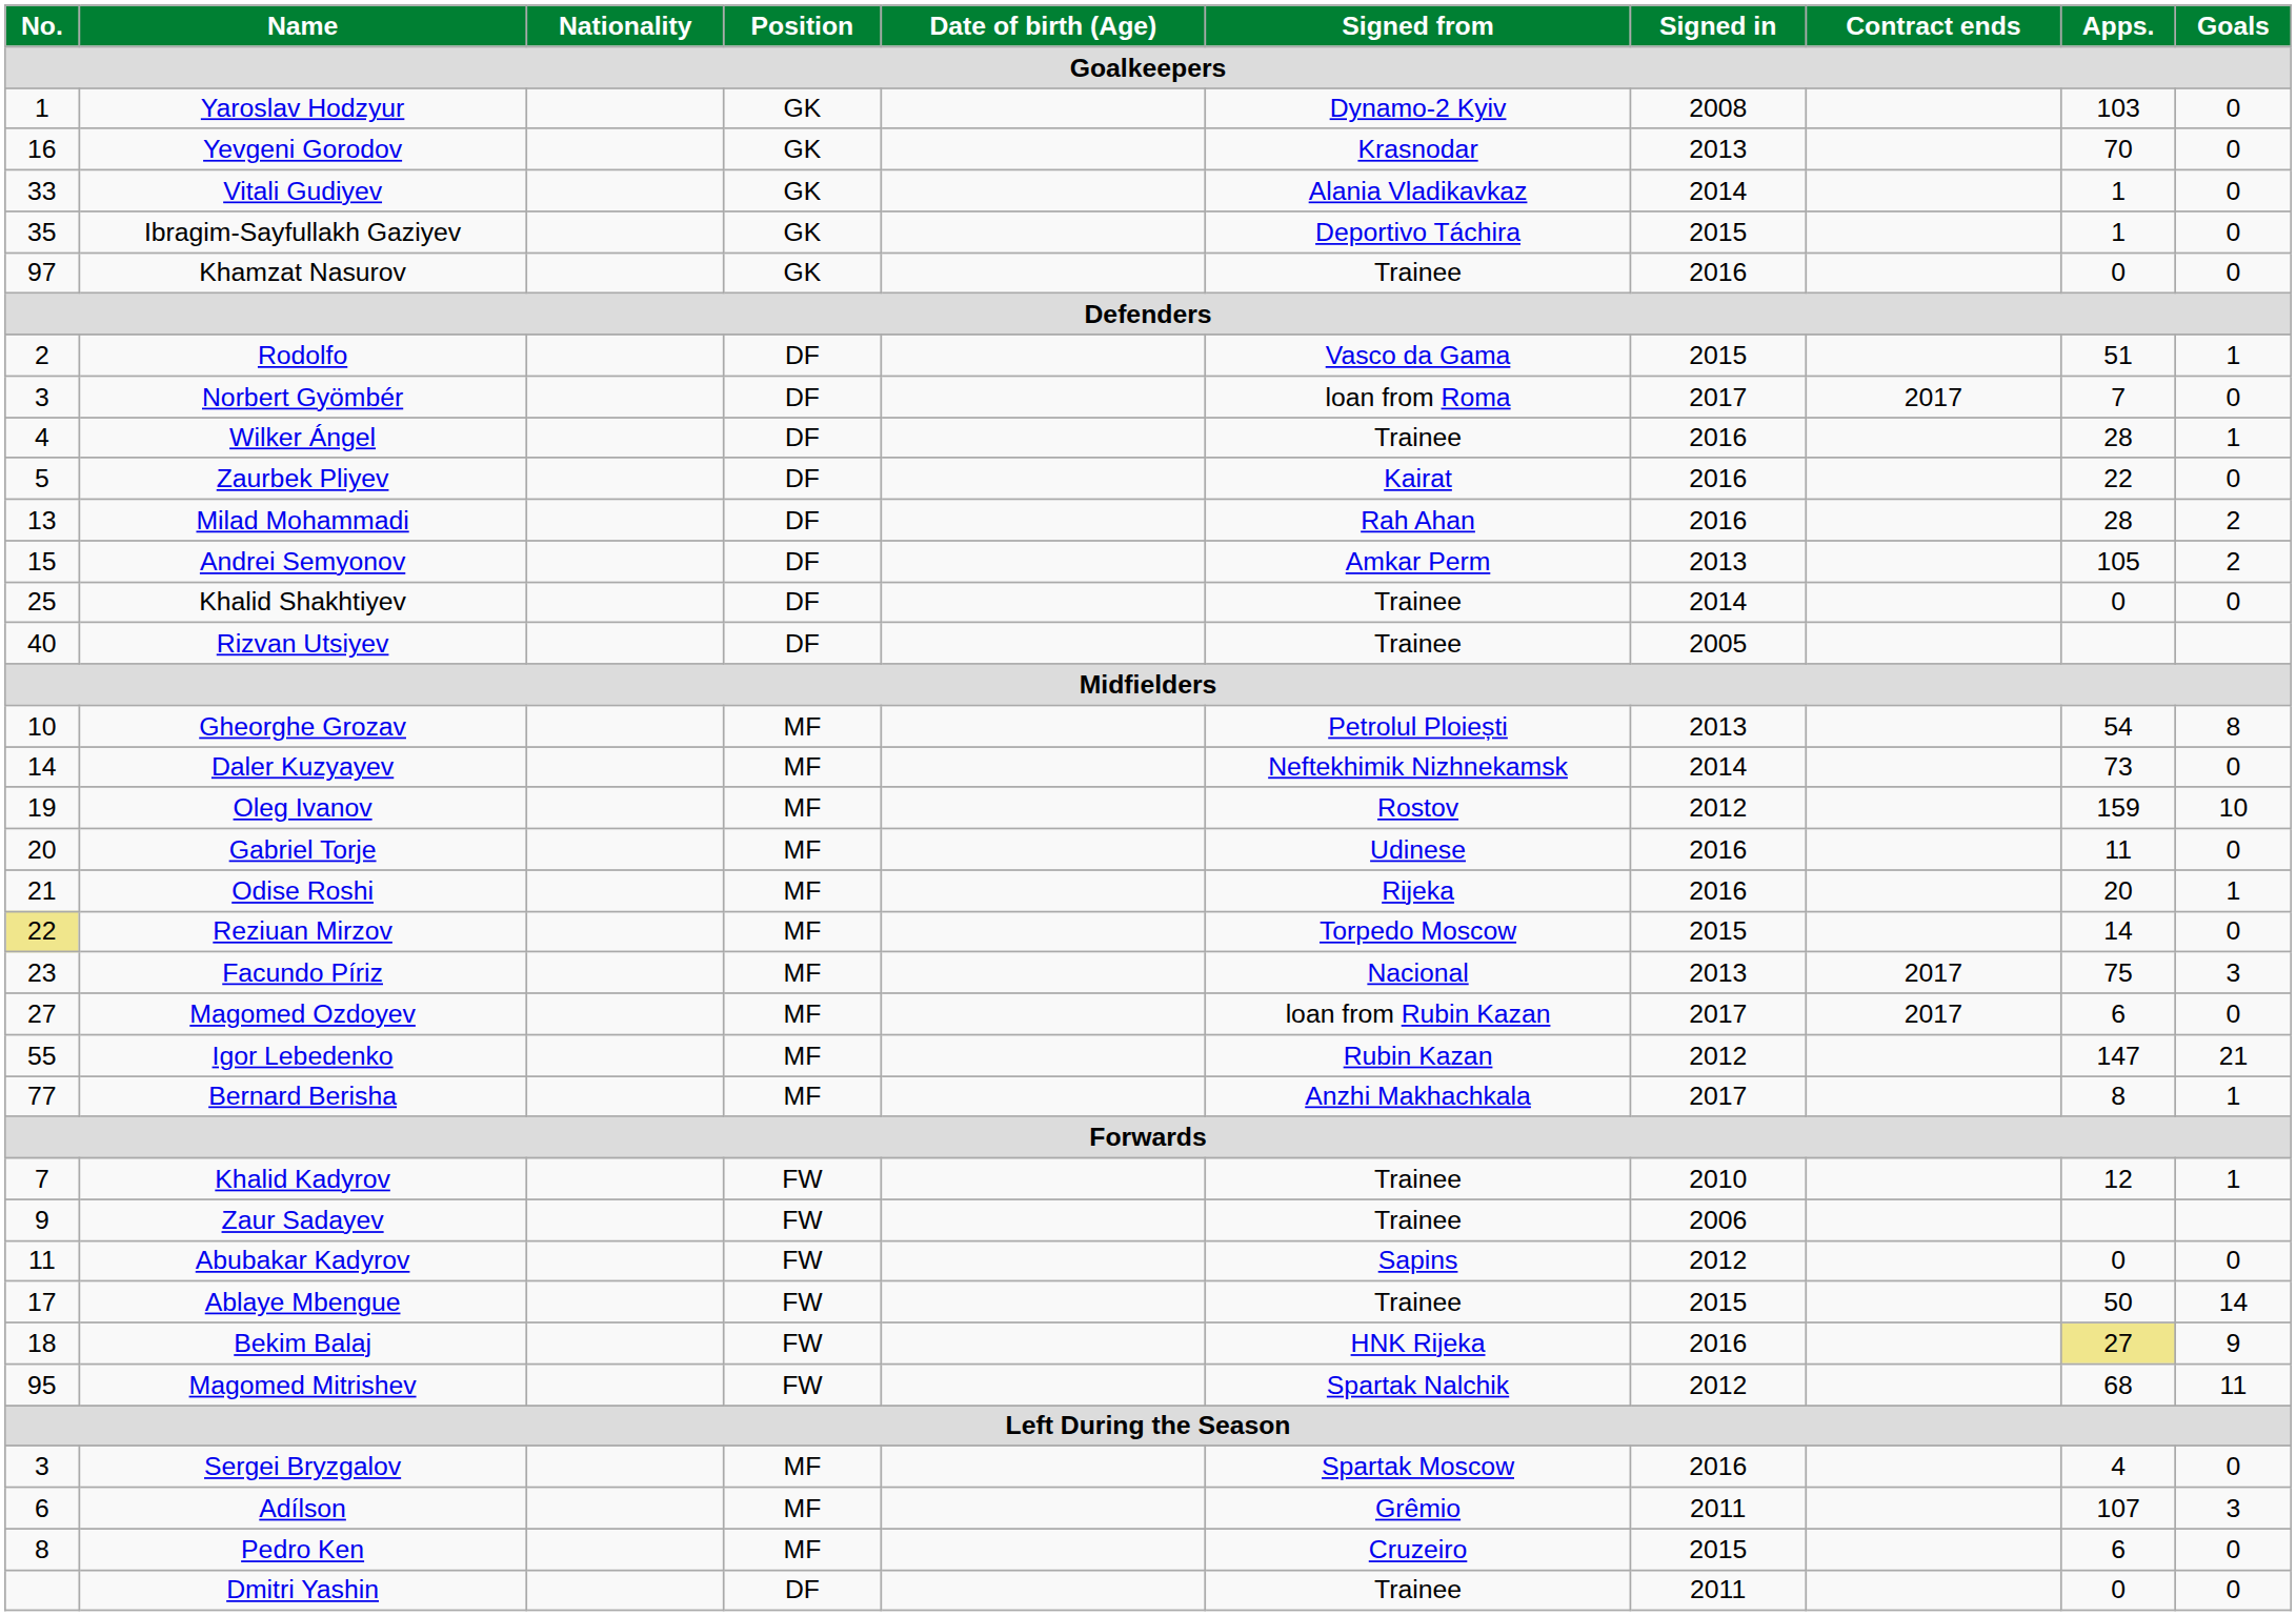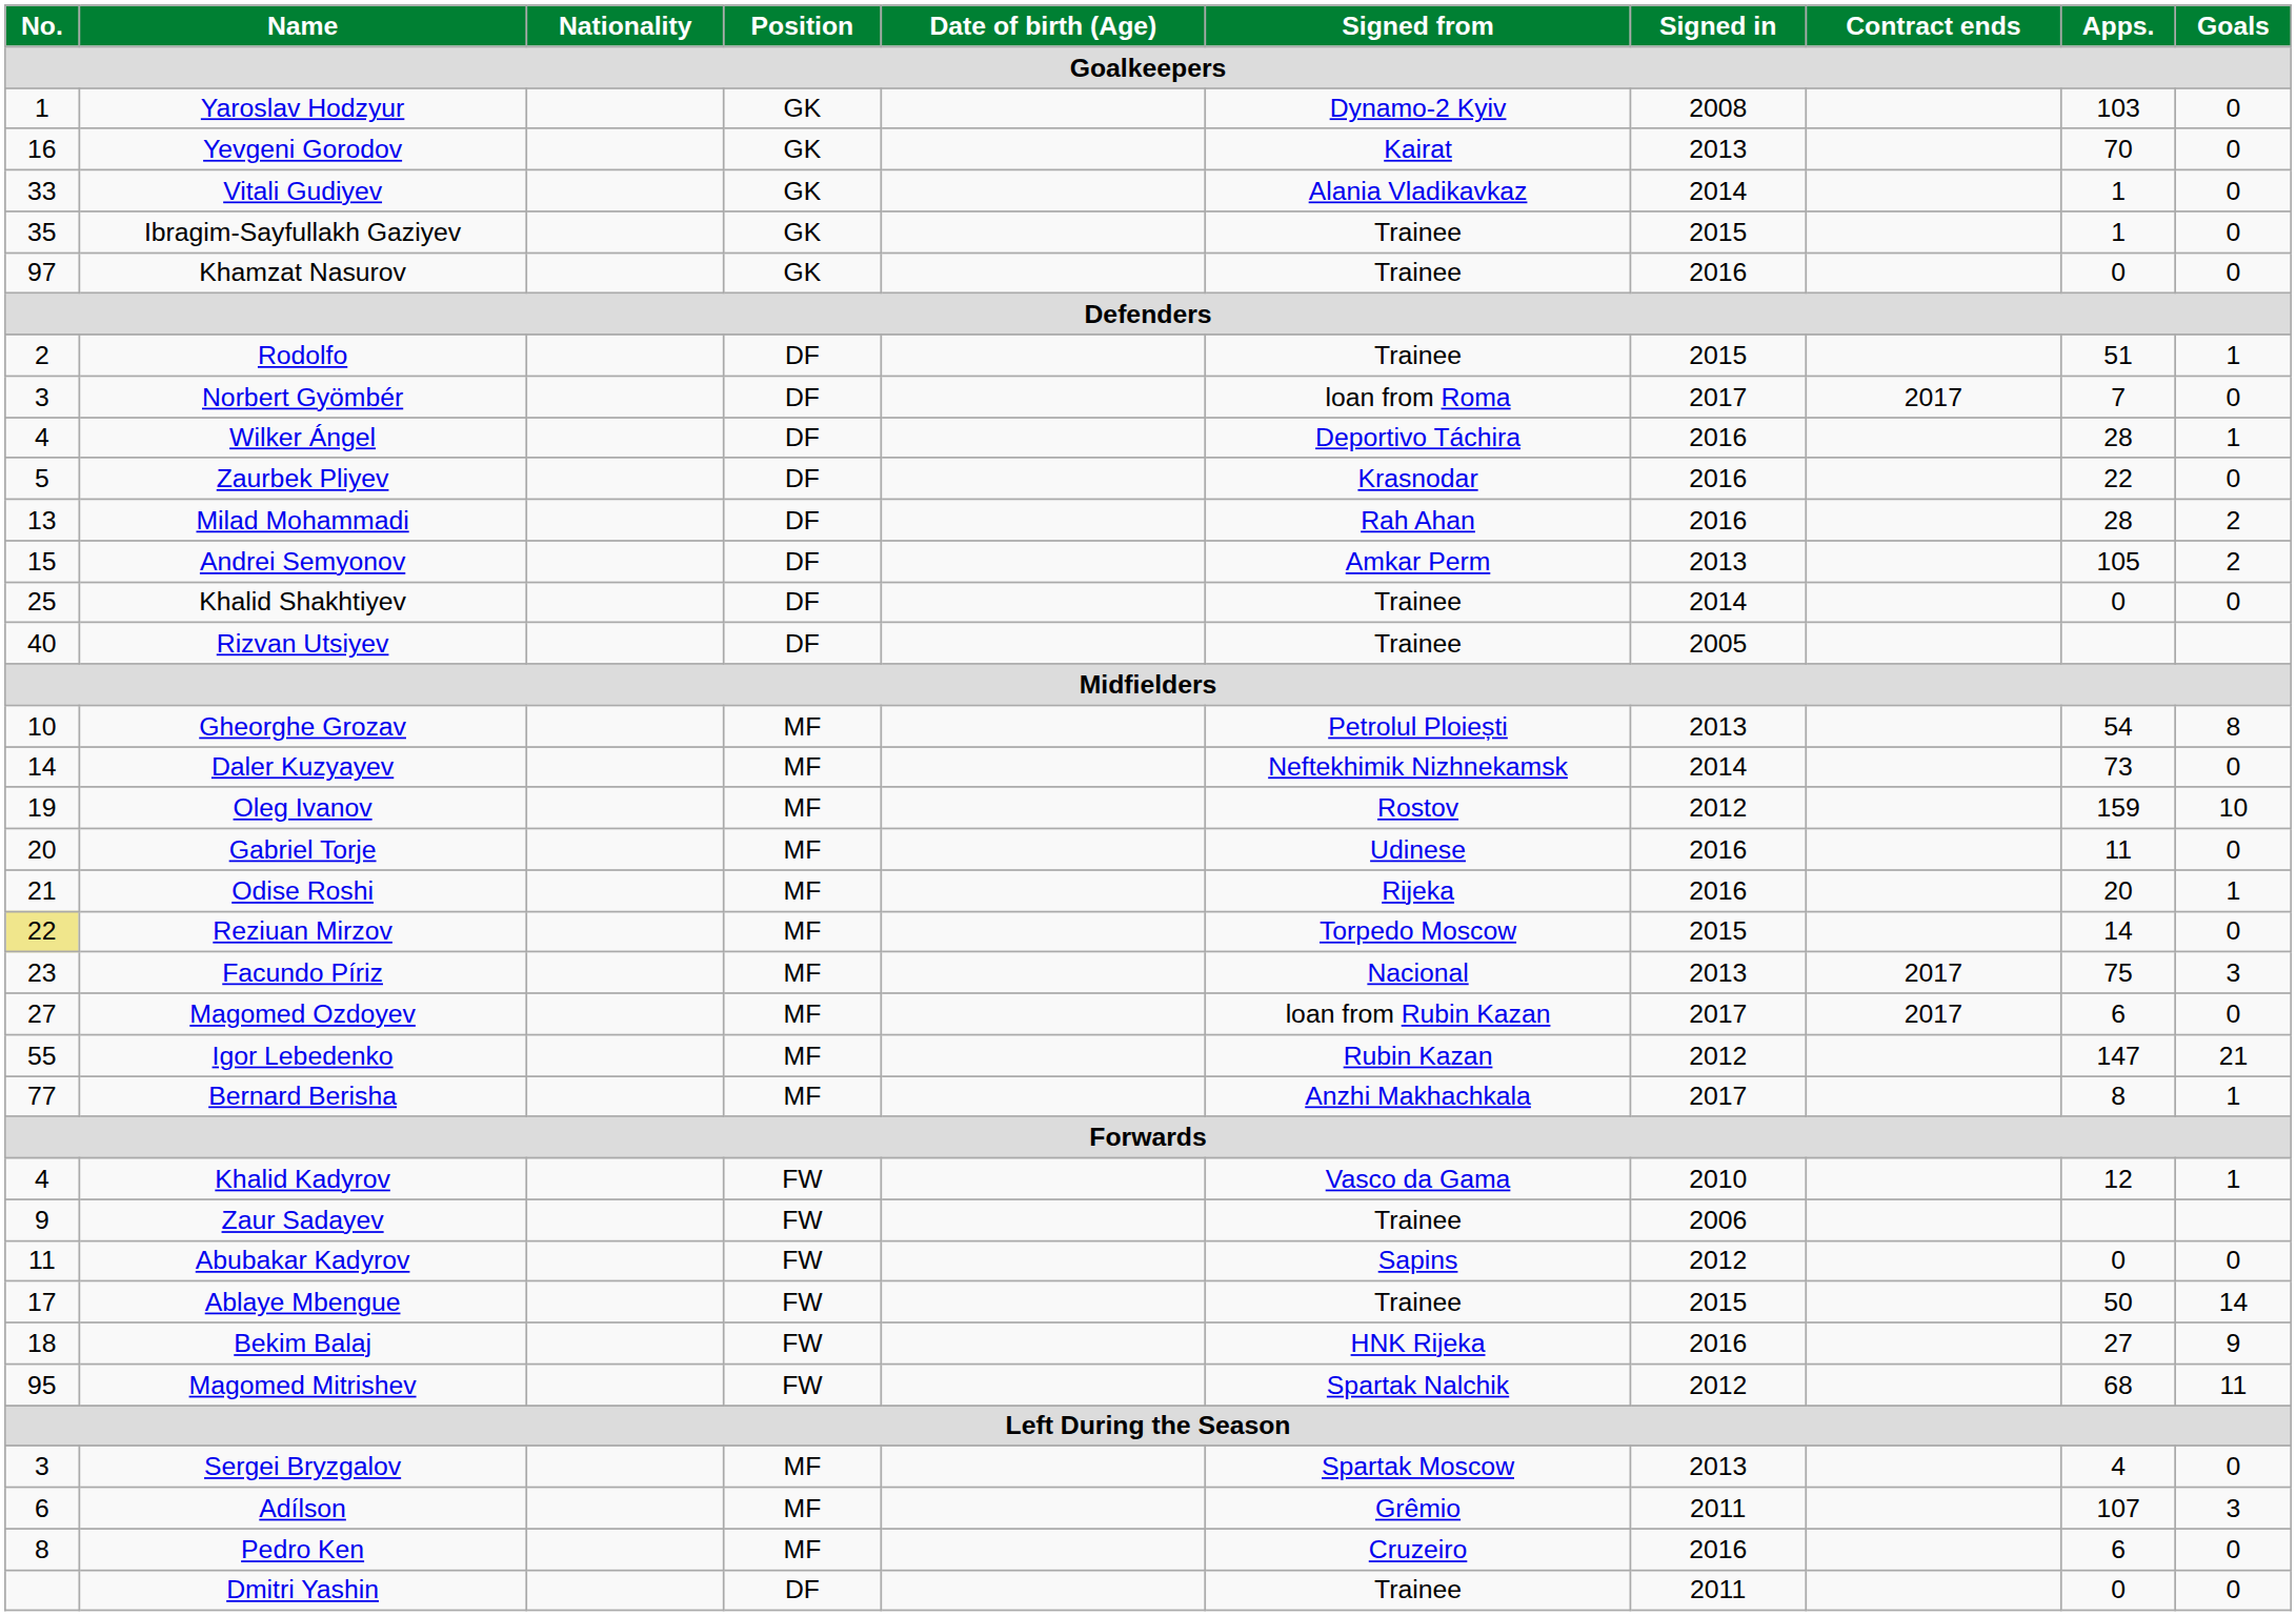Yevgeni Gorodov | Signed from: Krasnodar -> Kairat
Ibragim-Sayfullakh Gaziyev | Signed from: Deportivo Táchira -> Trainee
Rodolfo | Signed from: Vasco da Gama -> Trainee
Wilker Ángel | Signed from: Trainee -> Deportivo Táchira
Zaurbek Pliyev | Signed from: Kairat -> Krasnodar
Khalid Kadyrov | No.: 7 -> 4
Khalid Kadyrov | Signed from: Trainee -> Vasco da Gama
Bekim Balaj | Apps.: khaki background -> no background
Sergei Bryzgalov | Signed in: 2016 -> 2013
Pedro Ken | Signed in: 2015 -> 2016
